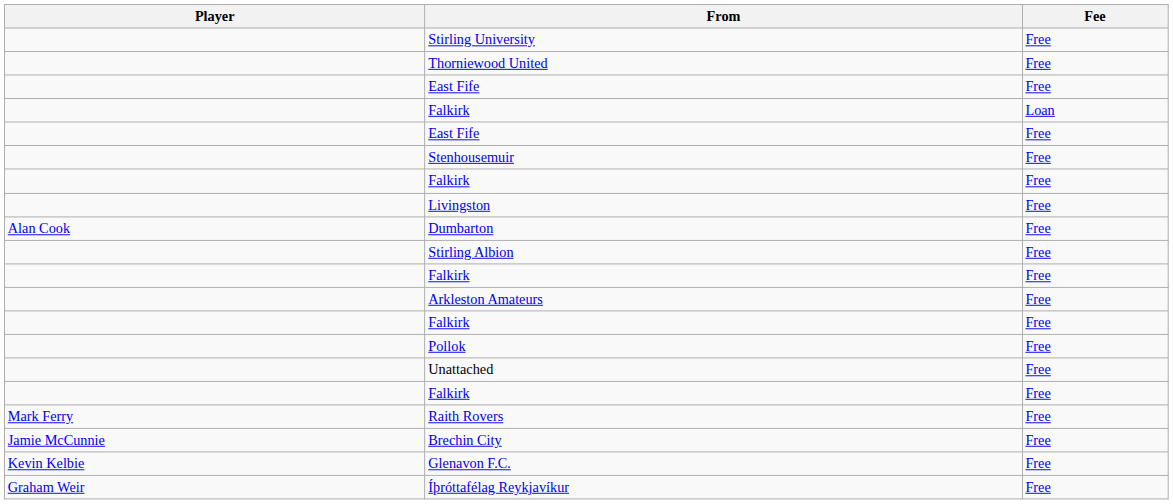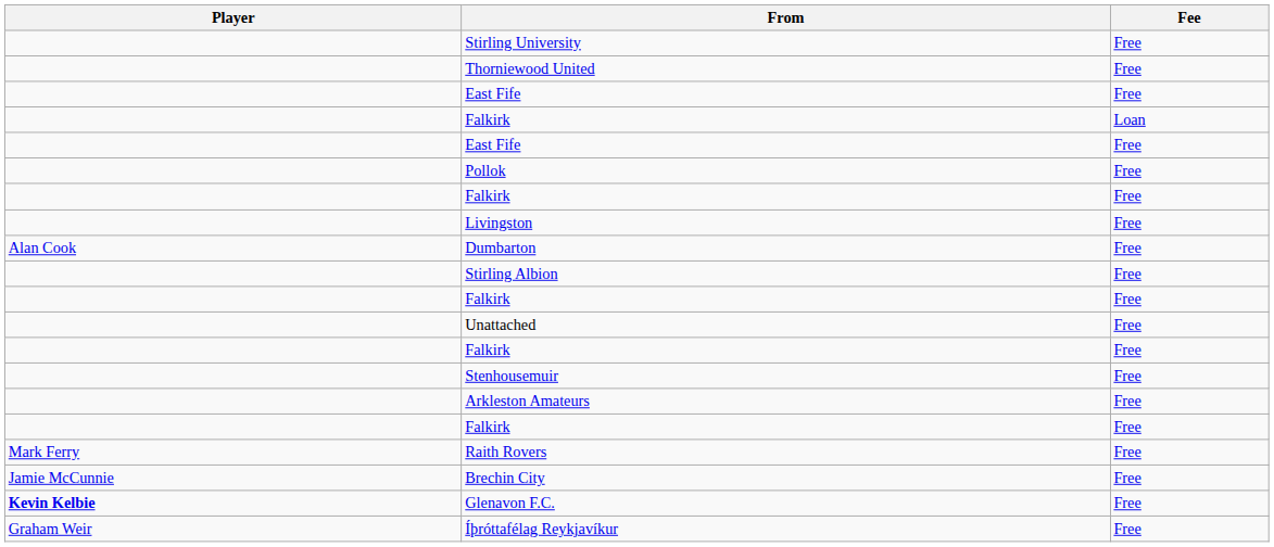rows swapped: Pollok <-> Stenhousemuir
rows swapped: Unattached <-> Arkleston Amateurs
Glenavon F.C. | Player: normal -> bold
